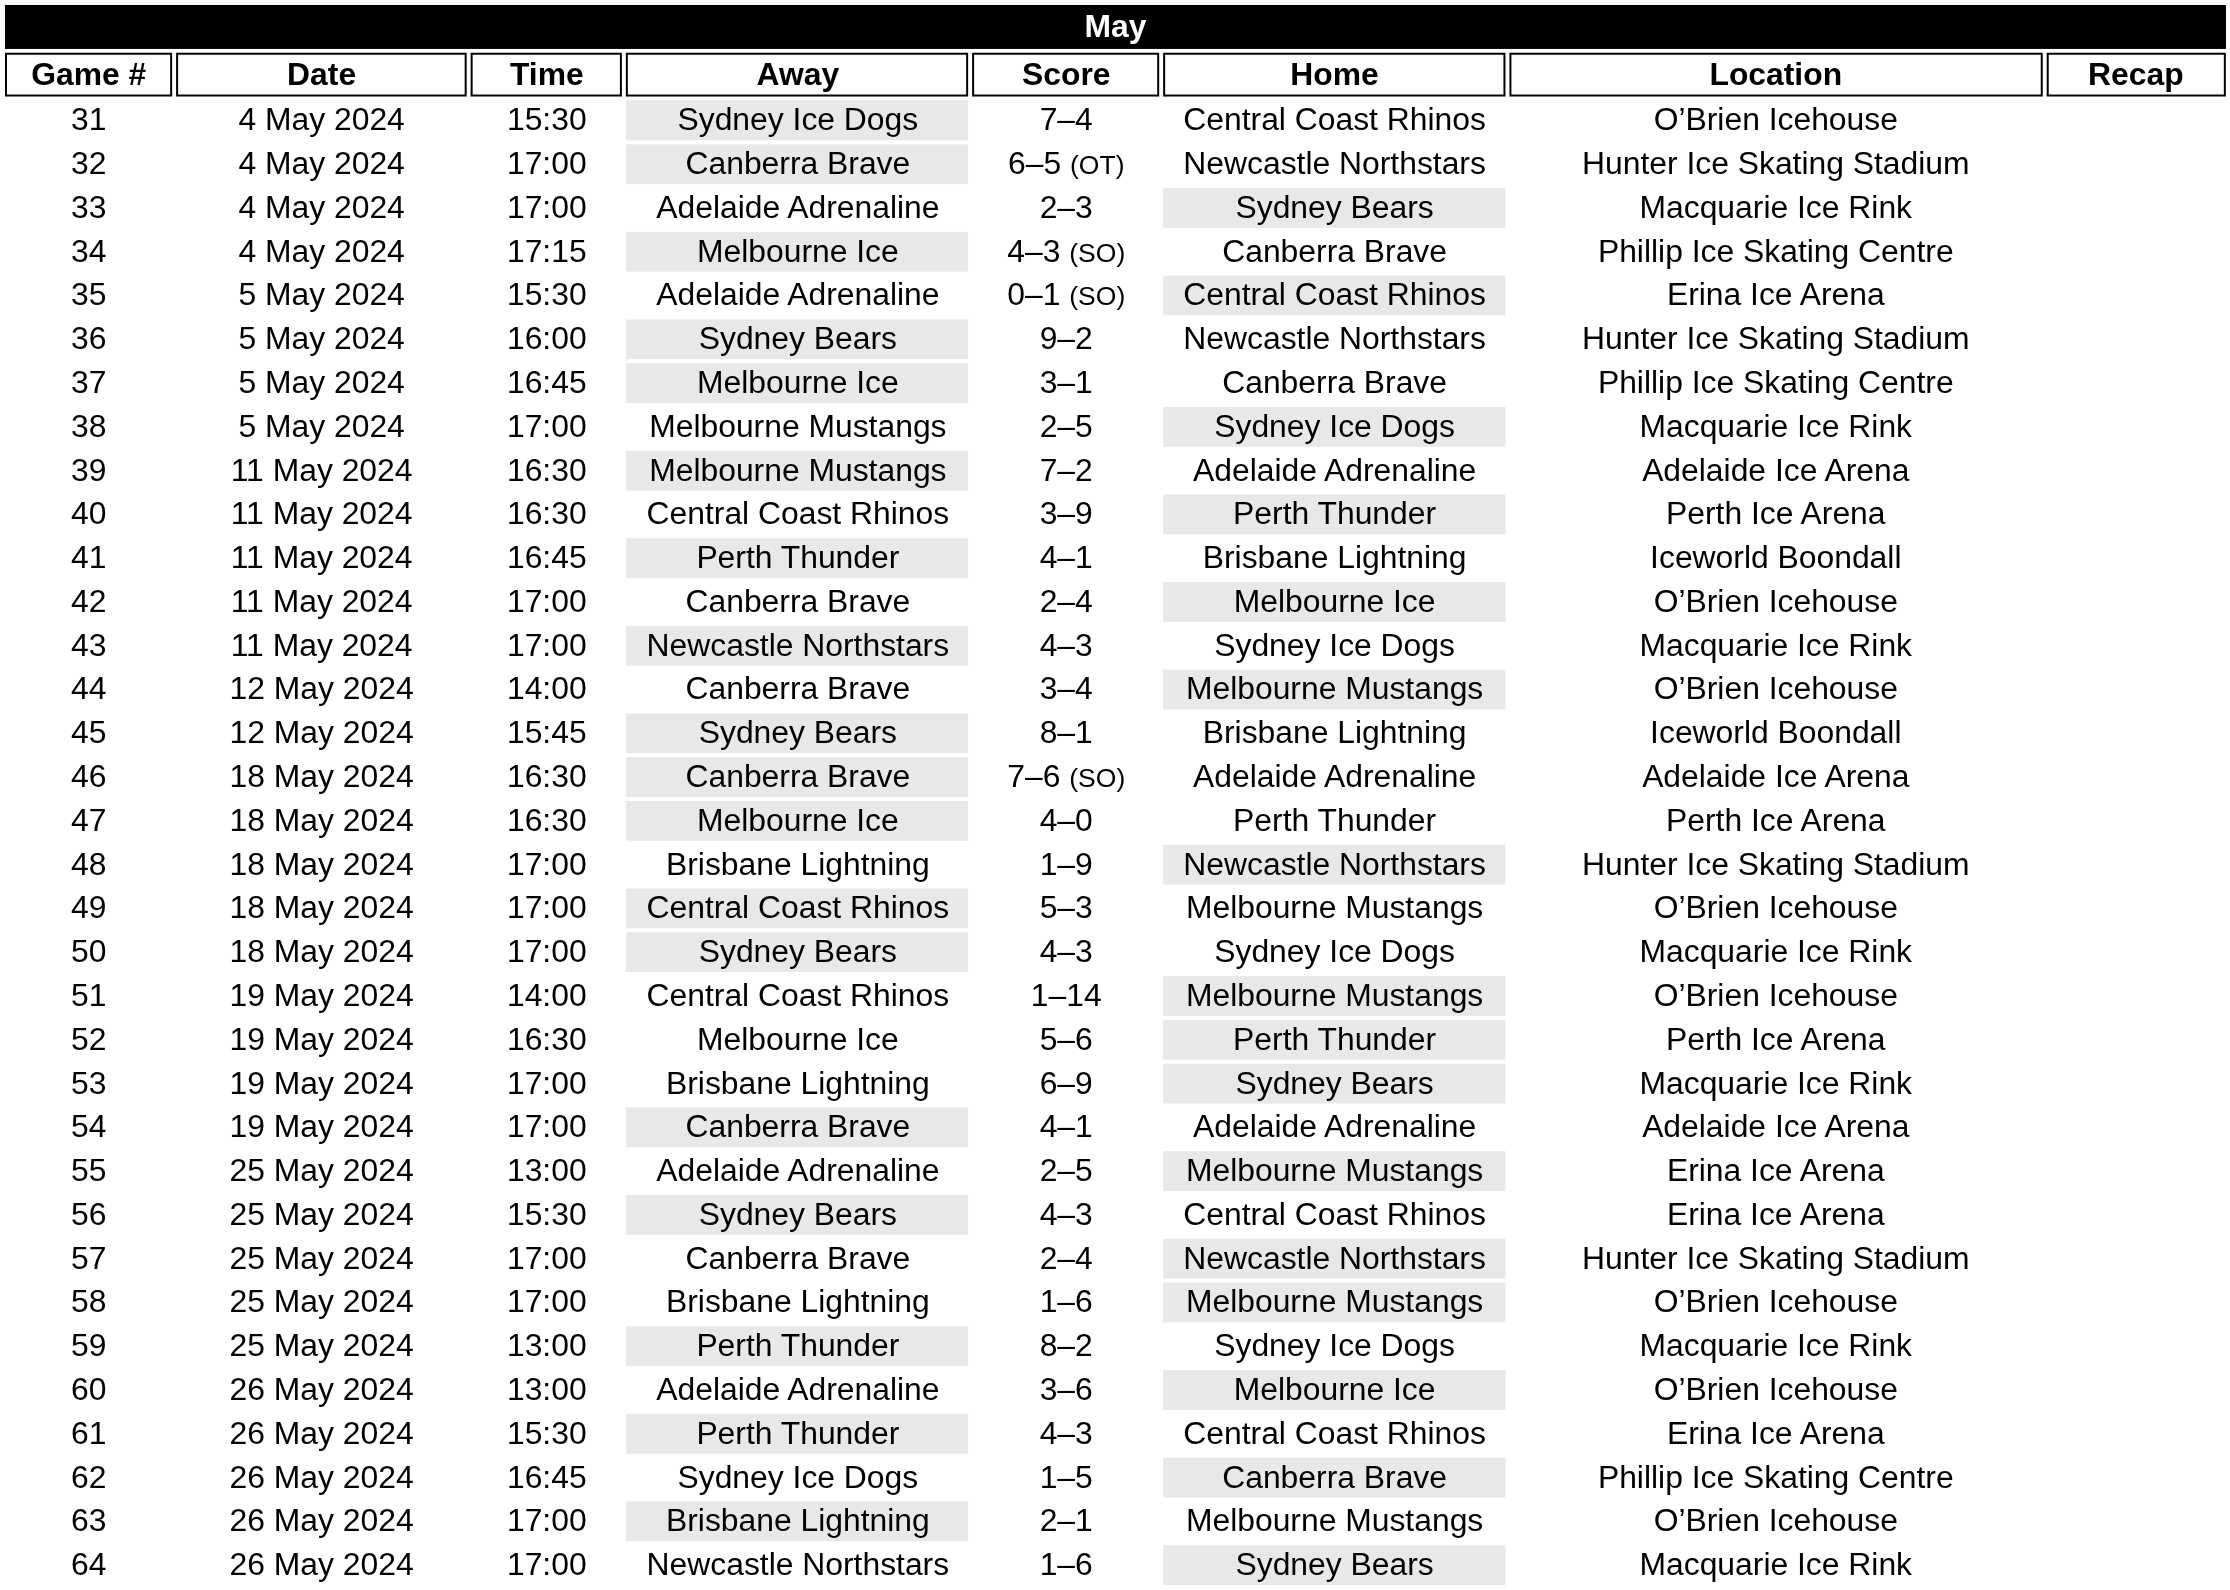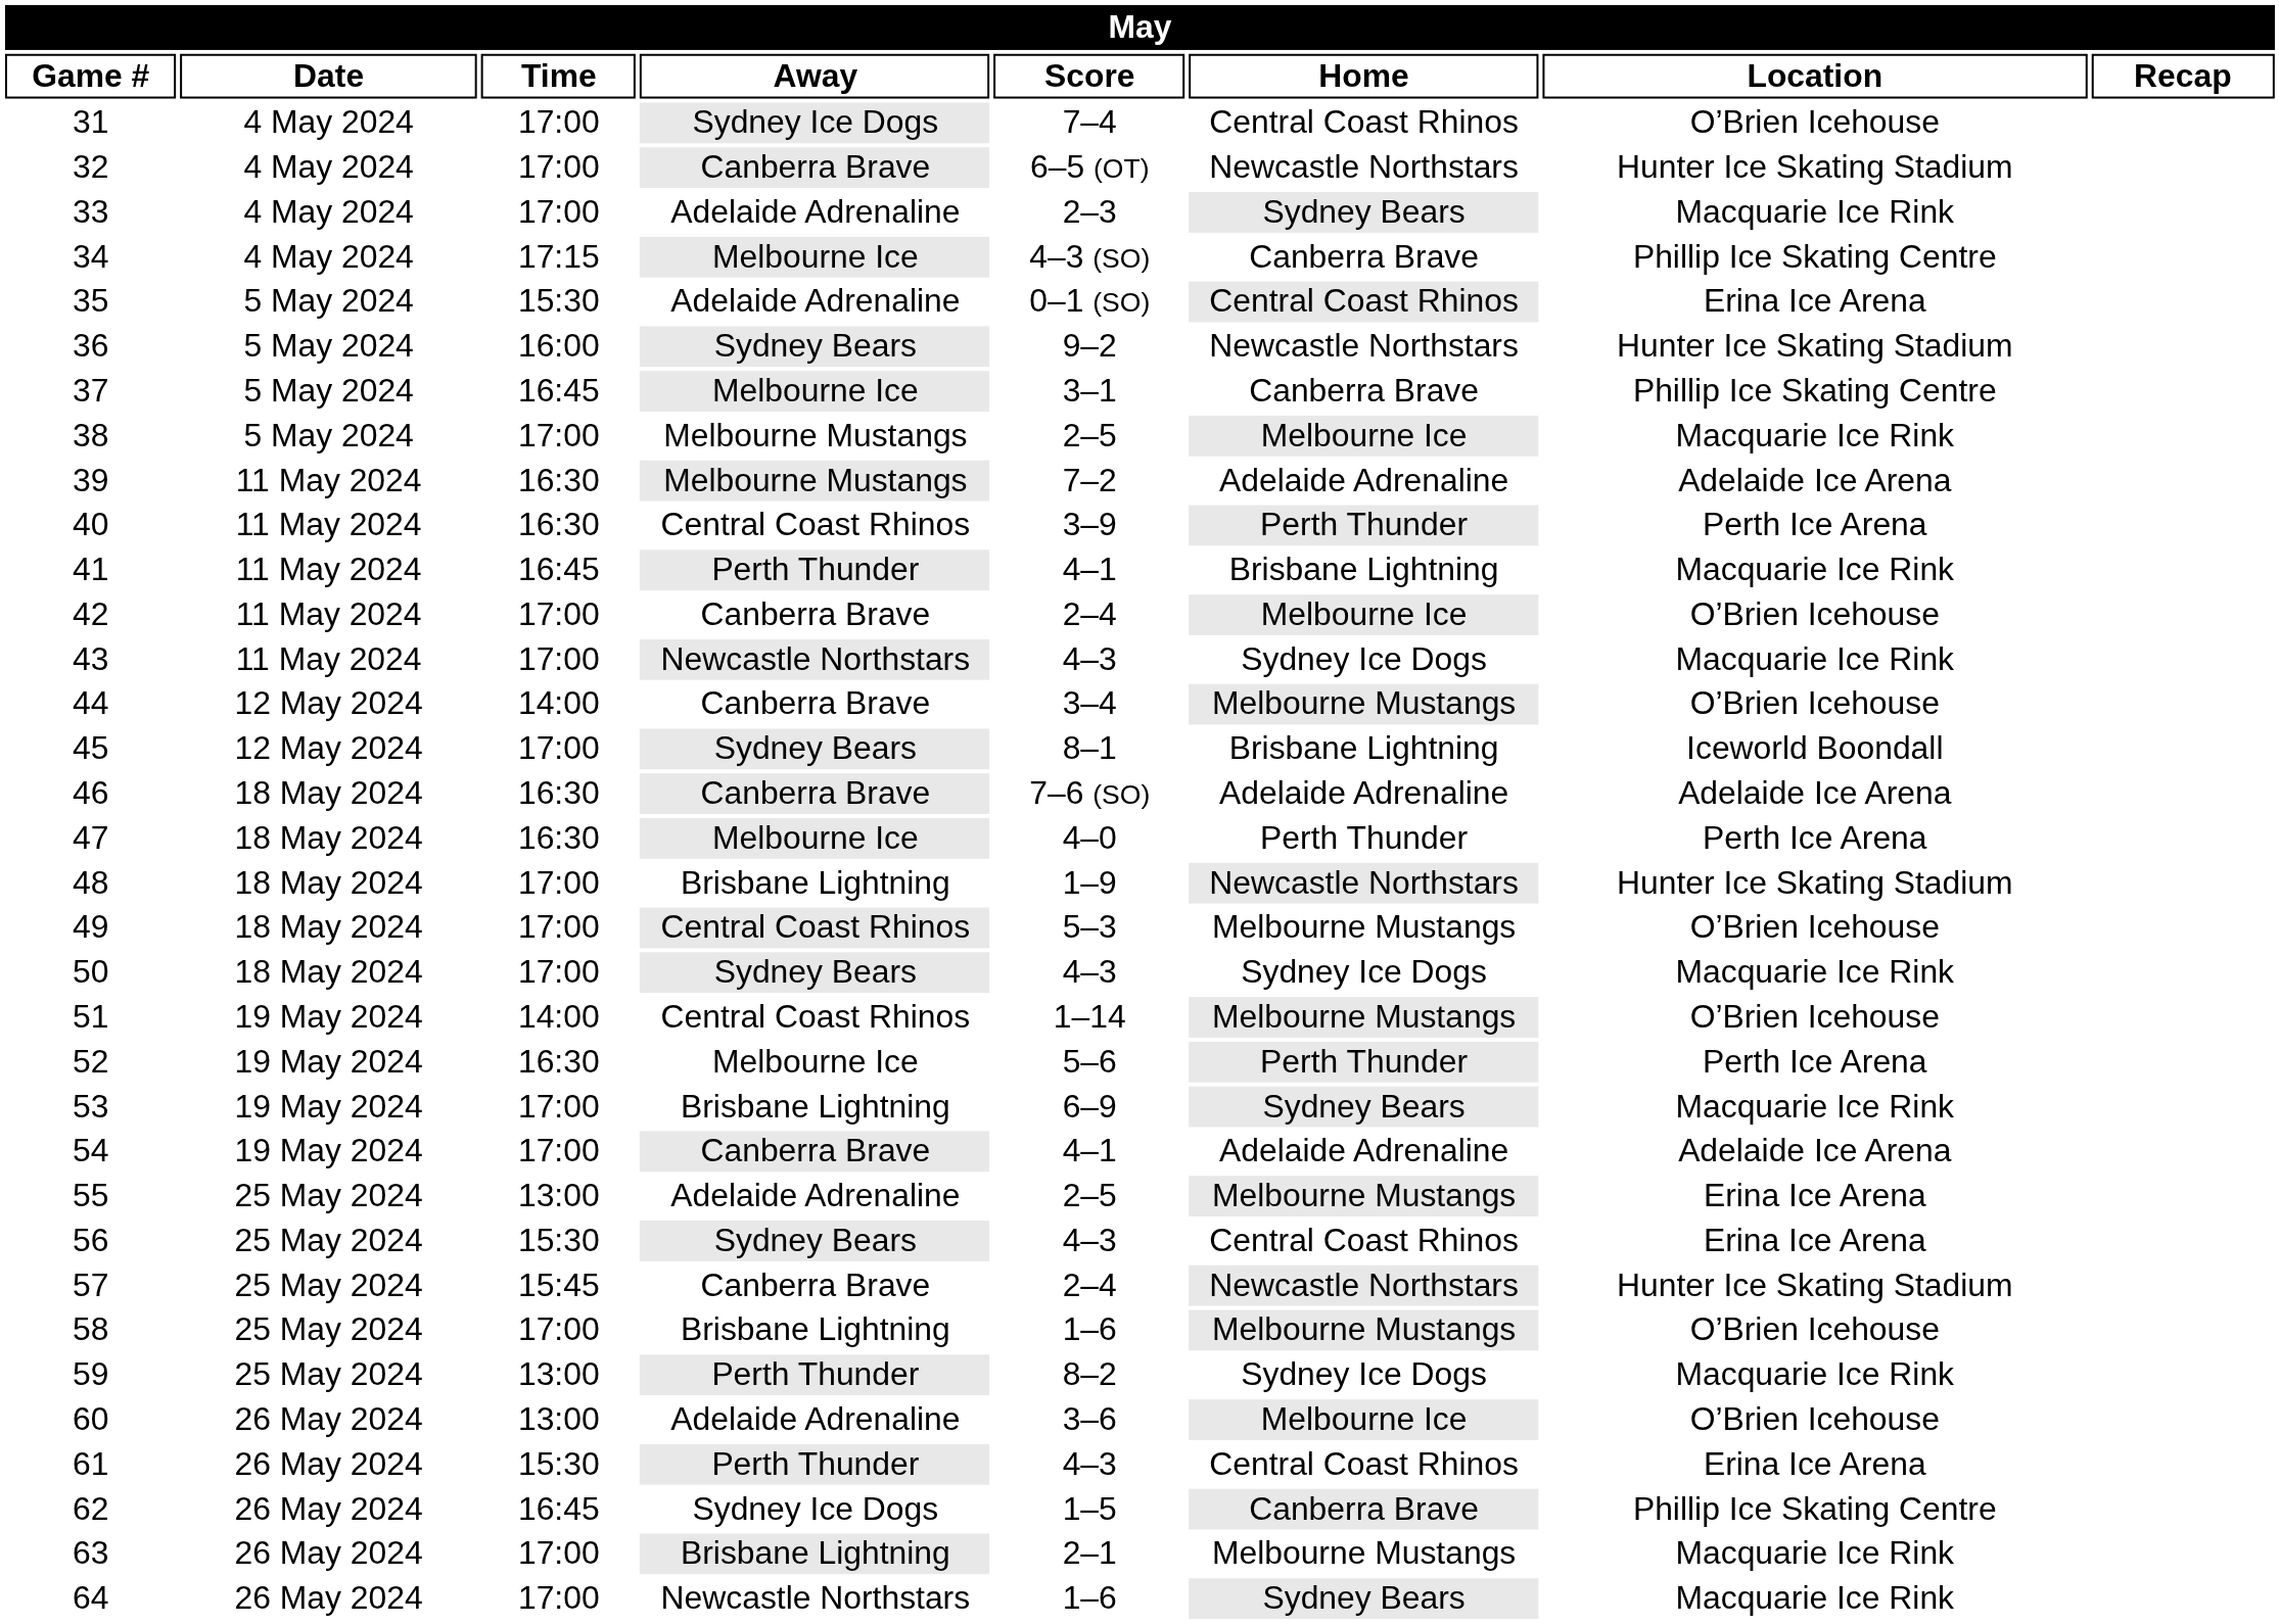31 | Time: 15:30 -> 17:00
38 | Home: Sydney Ice Dogs -> Melbourne Ice
41 | Location: Iceworld Boondall -> Macquarie Ice Rink
45 | Time: 15:45 -> 17:00
57 | Time: 17:00 -> 15:45
63 | Location: O’Brien Icehouse -> Macquarie Ice Rink
